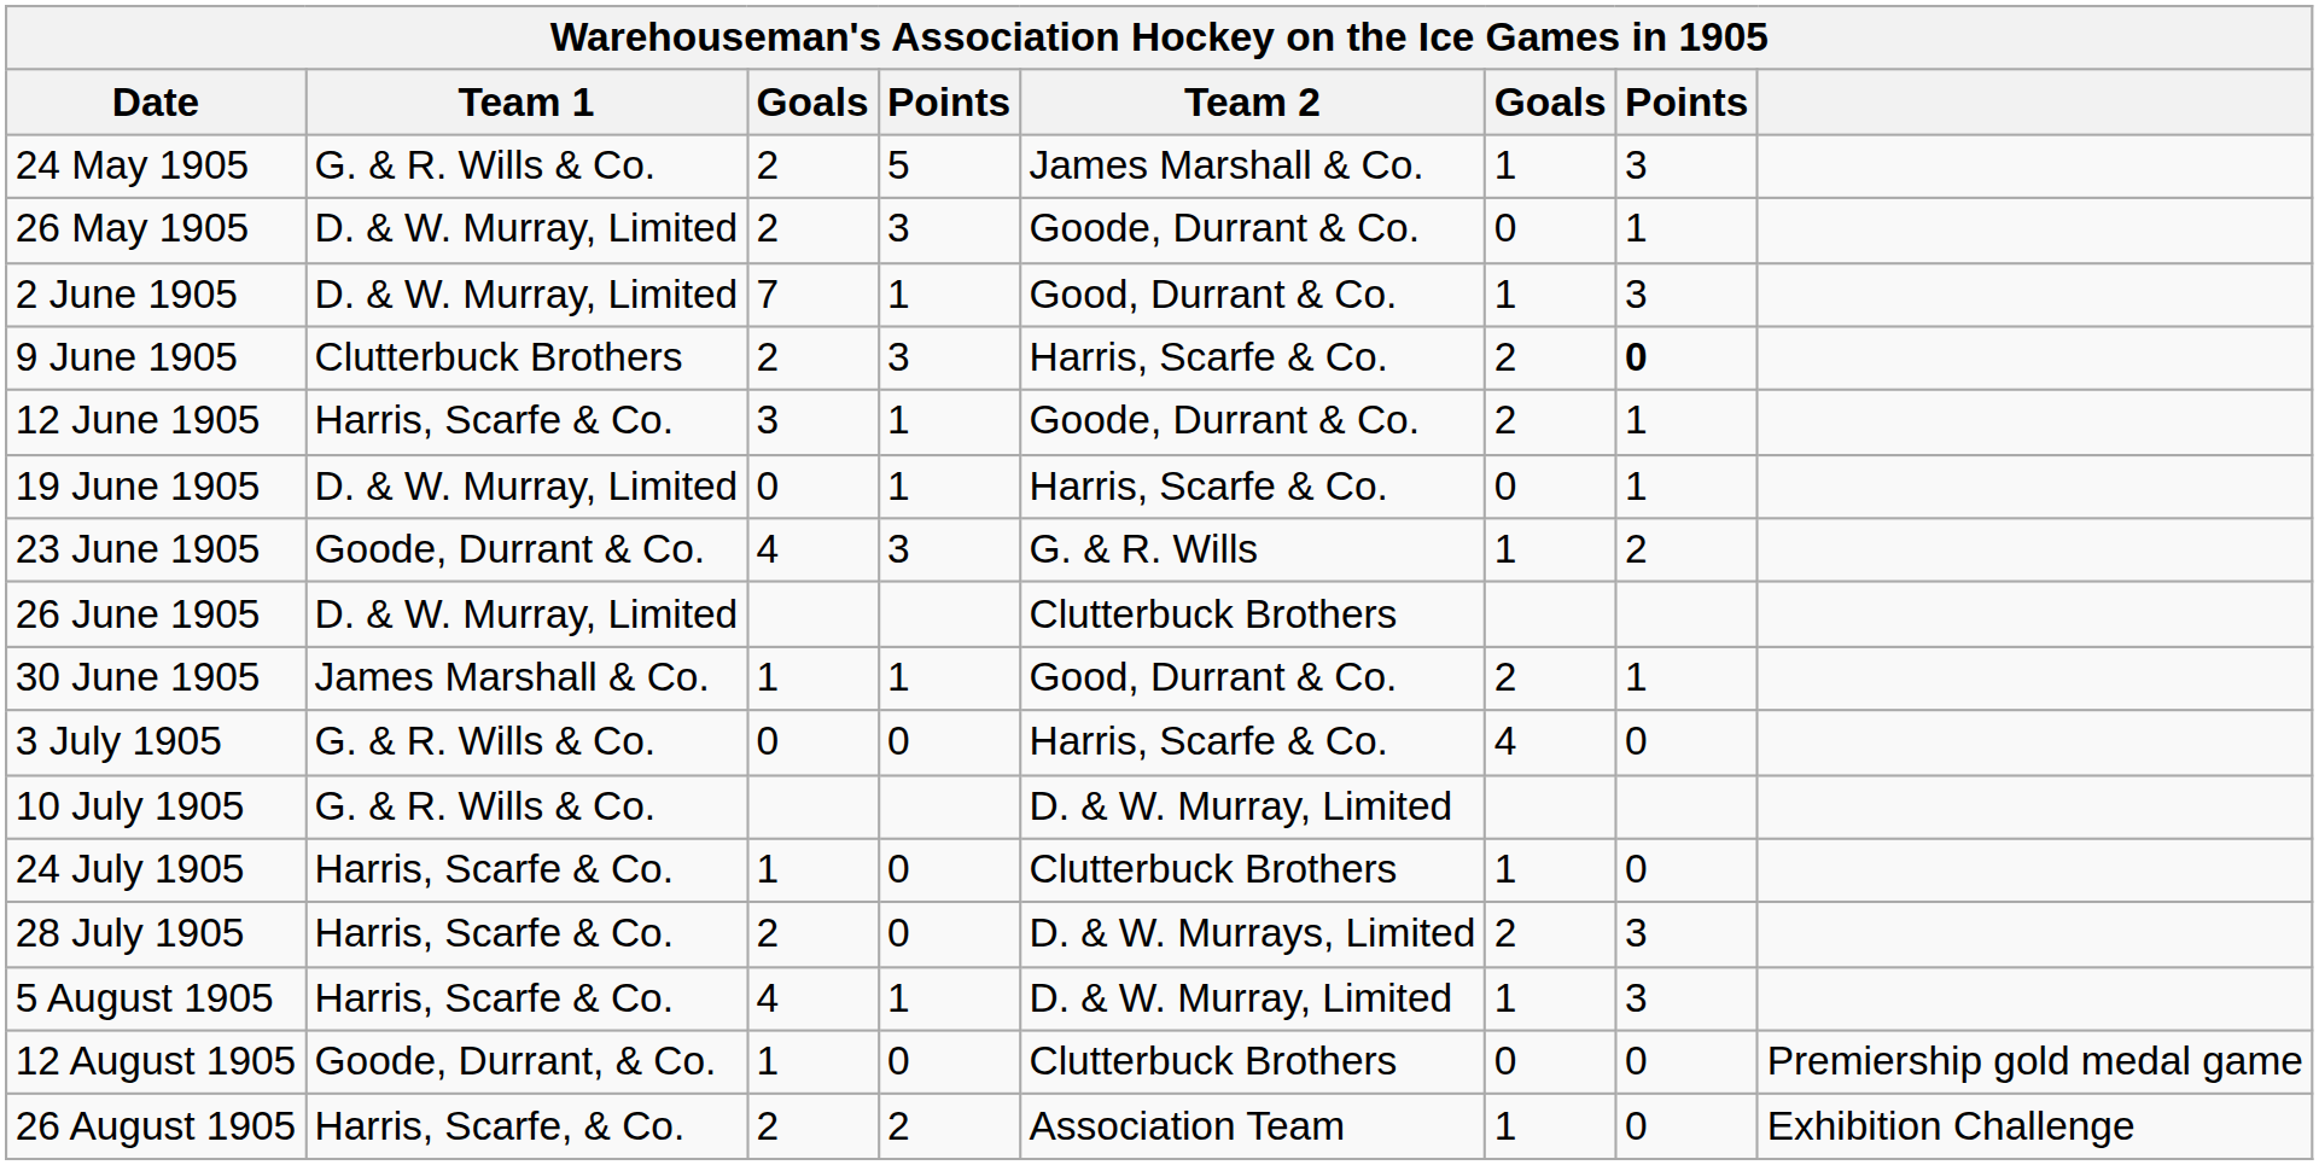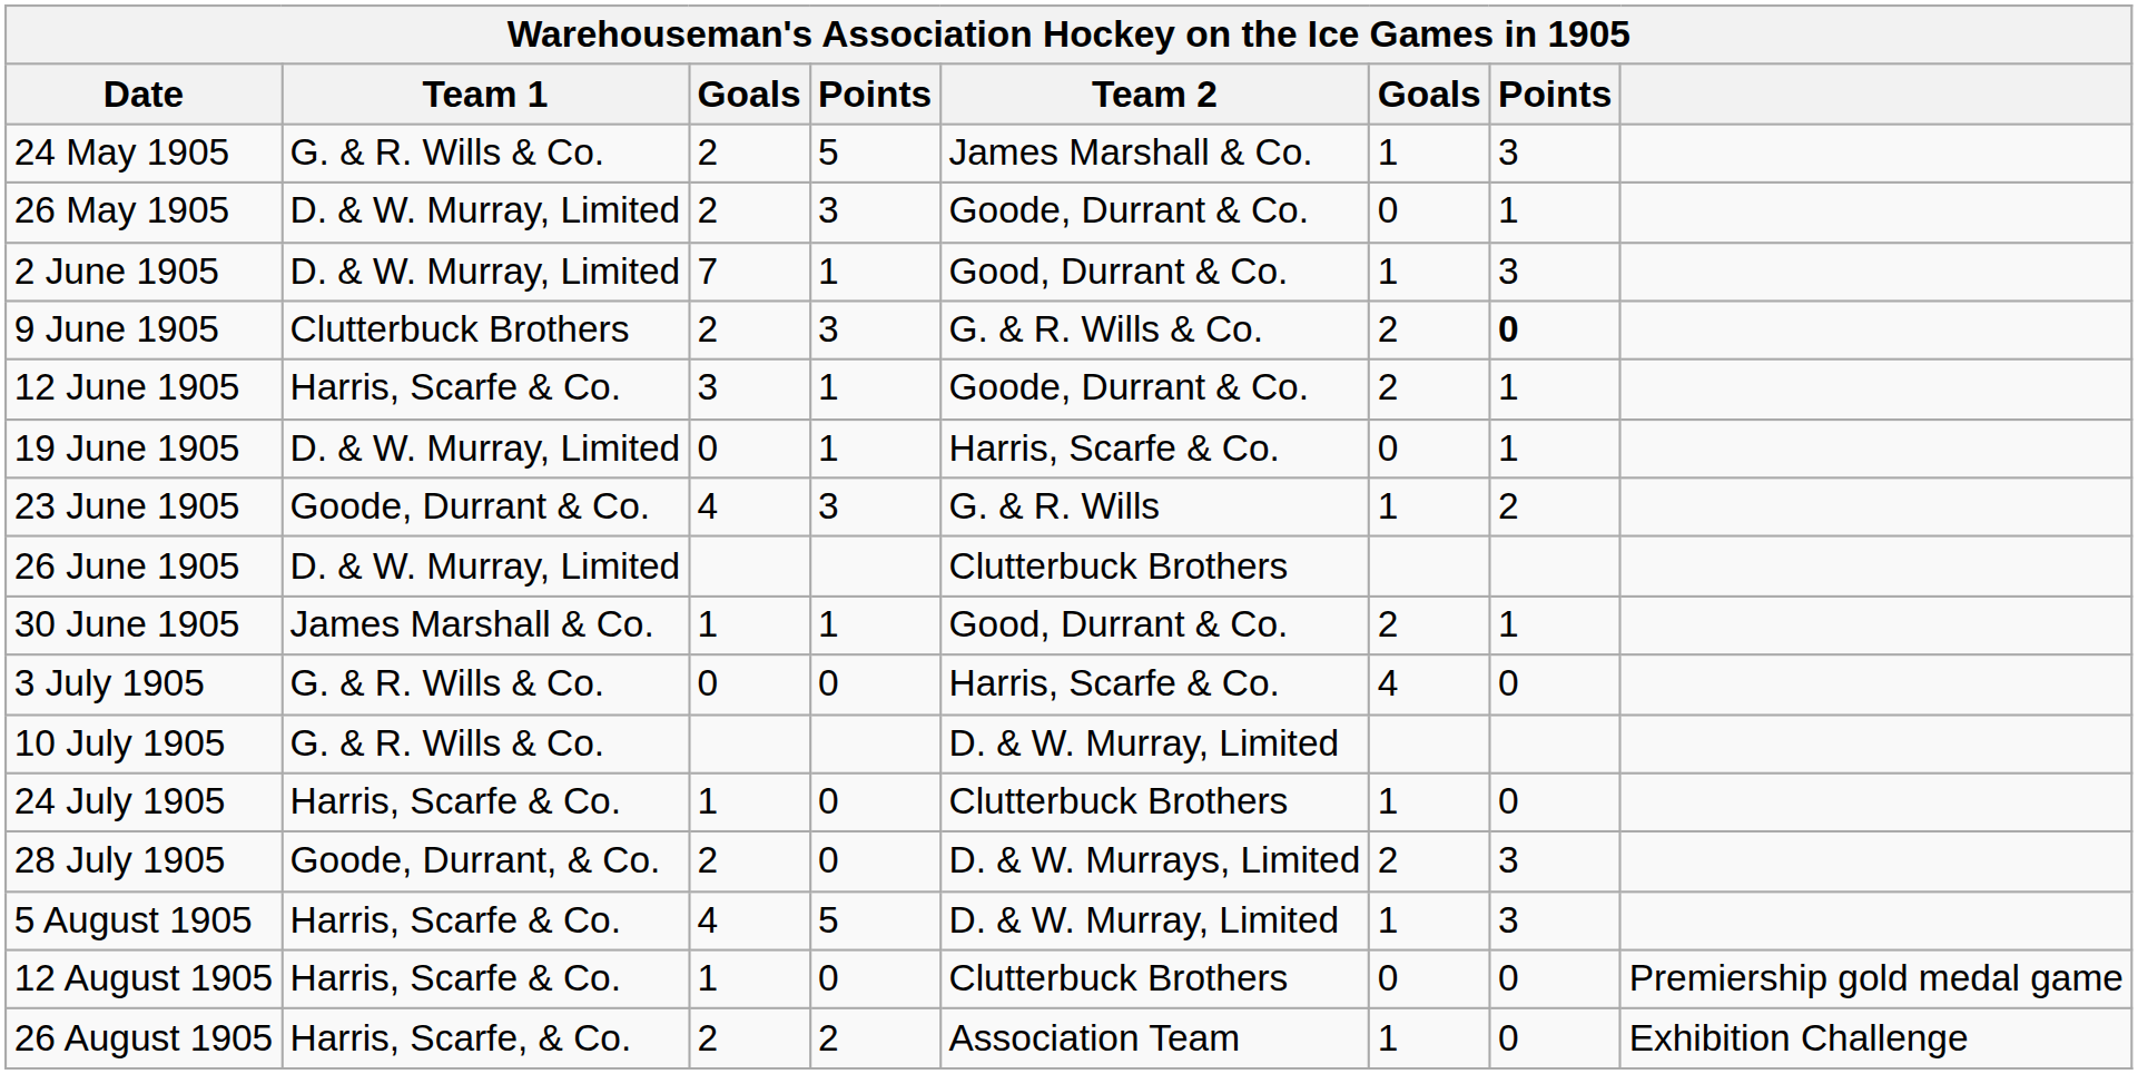9 June 1905 | Team 2: Harris, Scarfe & Co. -> G. & R. Wills & Co.
28 July 1905 | Team 1: Harris, Scarfe & Co. -> Goode, Durrant, & Co.
5 August 1905 | column 4: 1 -> 5
12 August 1905 | Team 1: Goode, Durrant, & Co. -> Harris, Scarfe & Co.
